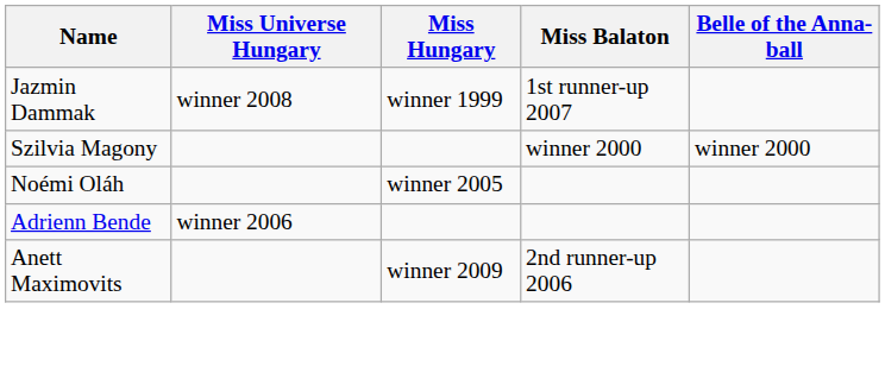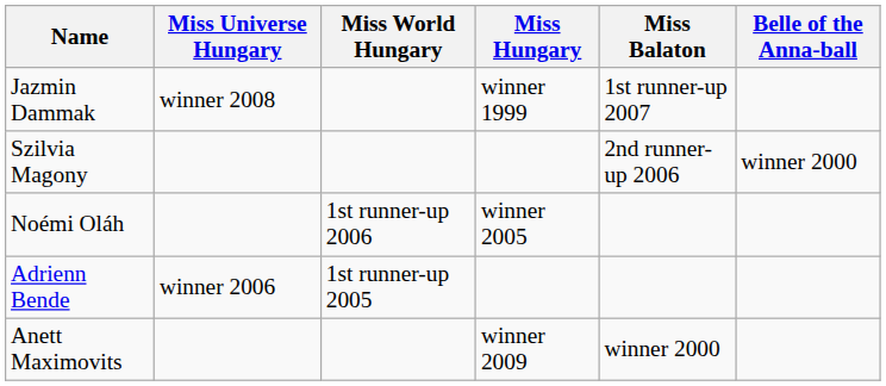+ column: Miss World Hungary | 1st runner-up 2006 | 1st runner-up 2005
Szilvia Magony | Miss Balaton: winner 2000 -> 2nd runner-up 2006
Anett Maximovits | Miss Balaton: 2nd runner-up 2006 -> winner 2000
